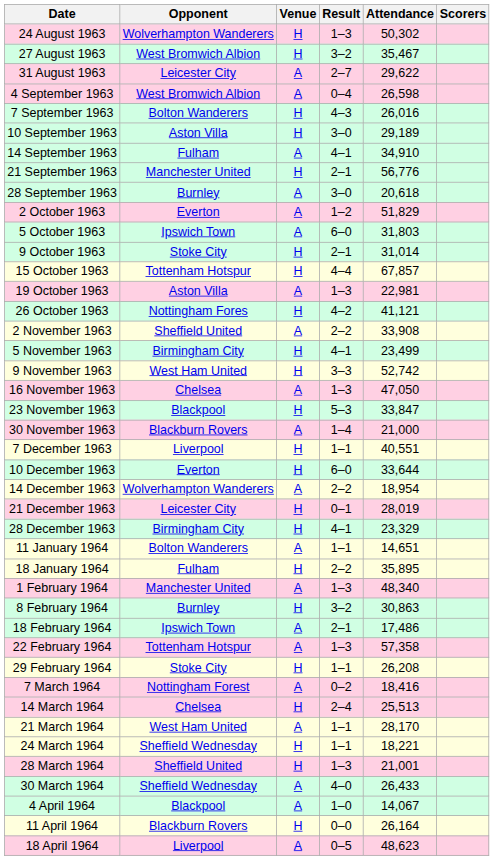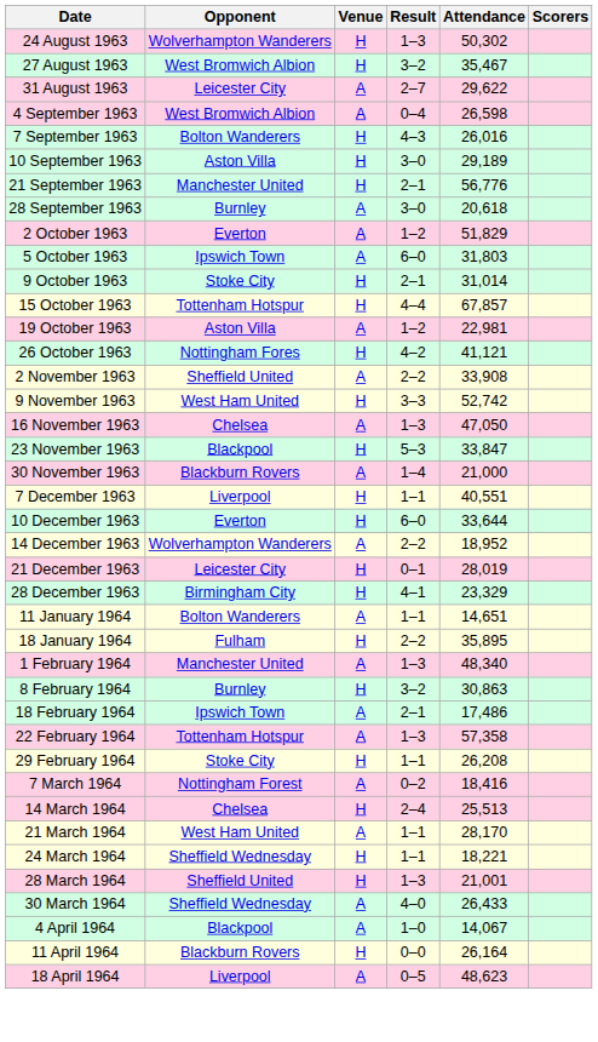- row: 14 September 1963 | Fulham | A | 4–1 | 34,910
19 October 1963 | Result: 1–3 -> 1–2
- row: 5 November 1963 | Birmingham City | H | 4–1 | 23,499
14 December 1963 | Attendance: 18,954 -> 18,952
